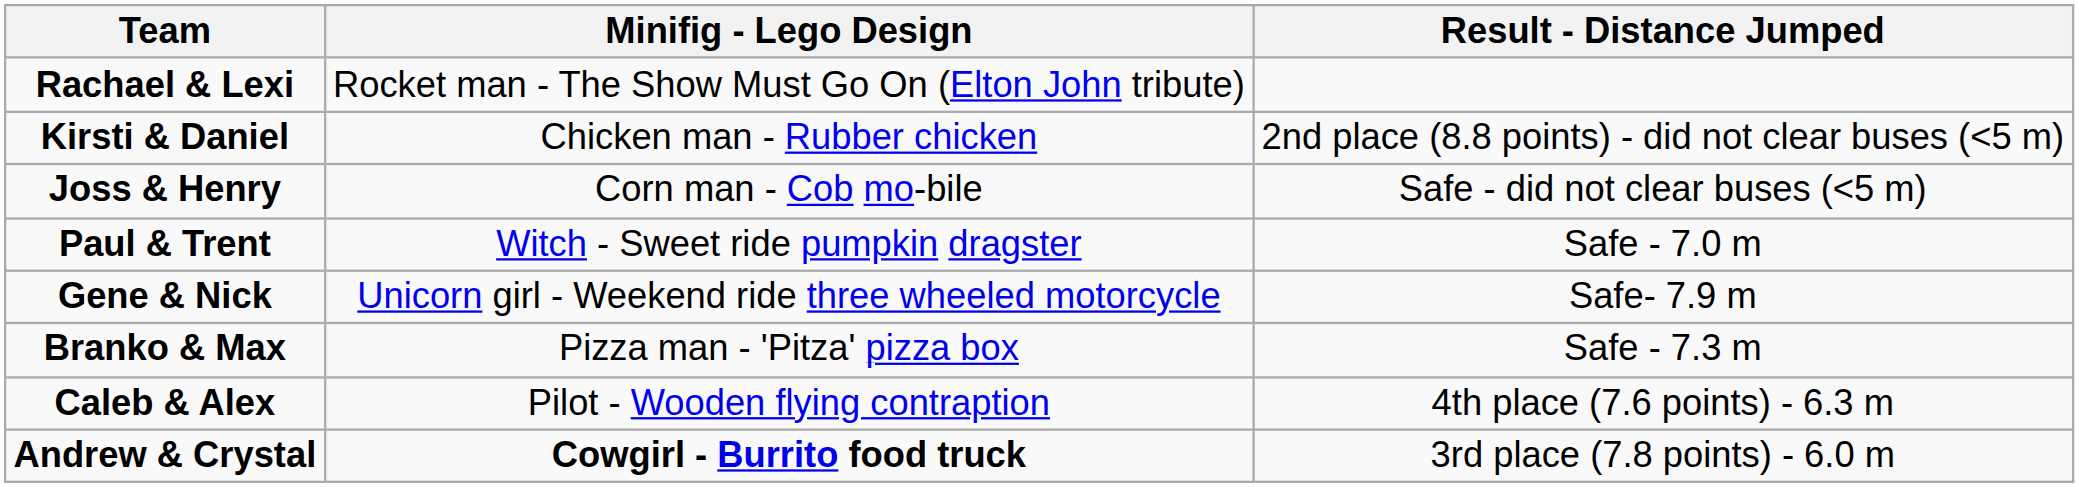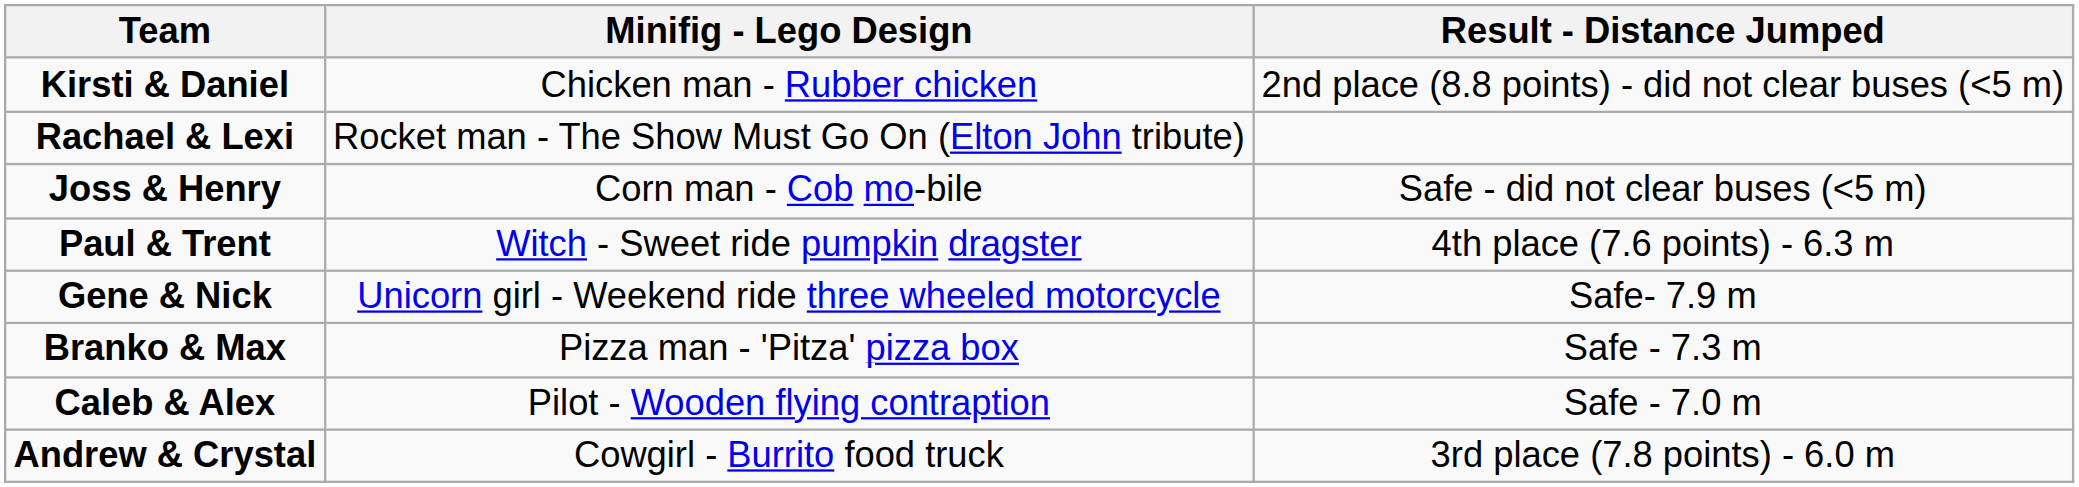rows swapped: Rachael & Lexi <-> Kirsti & Daniel
Paul & Trent | Result - Distance Jumped: Safe - 7.0 m -> 4th place (7.6 points) - 6.3 m
Caleb & Alex | Result - Distance Jumped: 4th place (7.6 points) - 6.3 m -> Safe - 7.0 m
Andrew & Crystal | Minifig - Lego Design: bold -> normal
